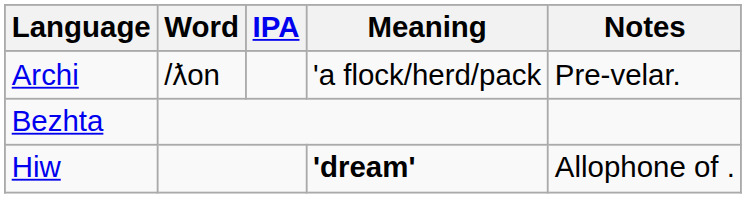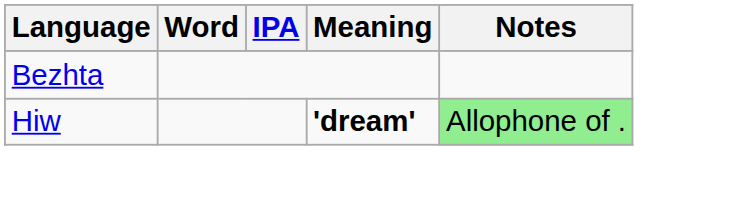- row: Archi | /ƛon | 'a flock/herd/pack | Pre-velar.
Hiw | Notes: no background -> lightgreen background
